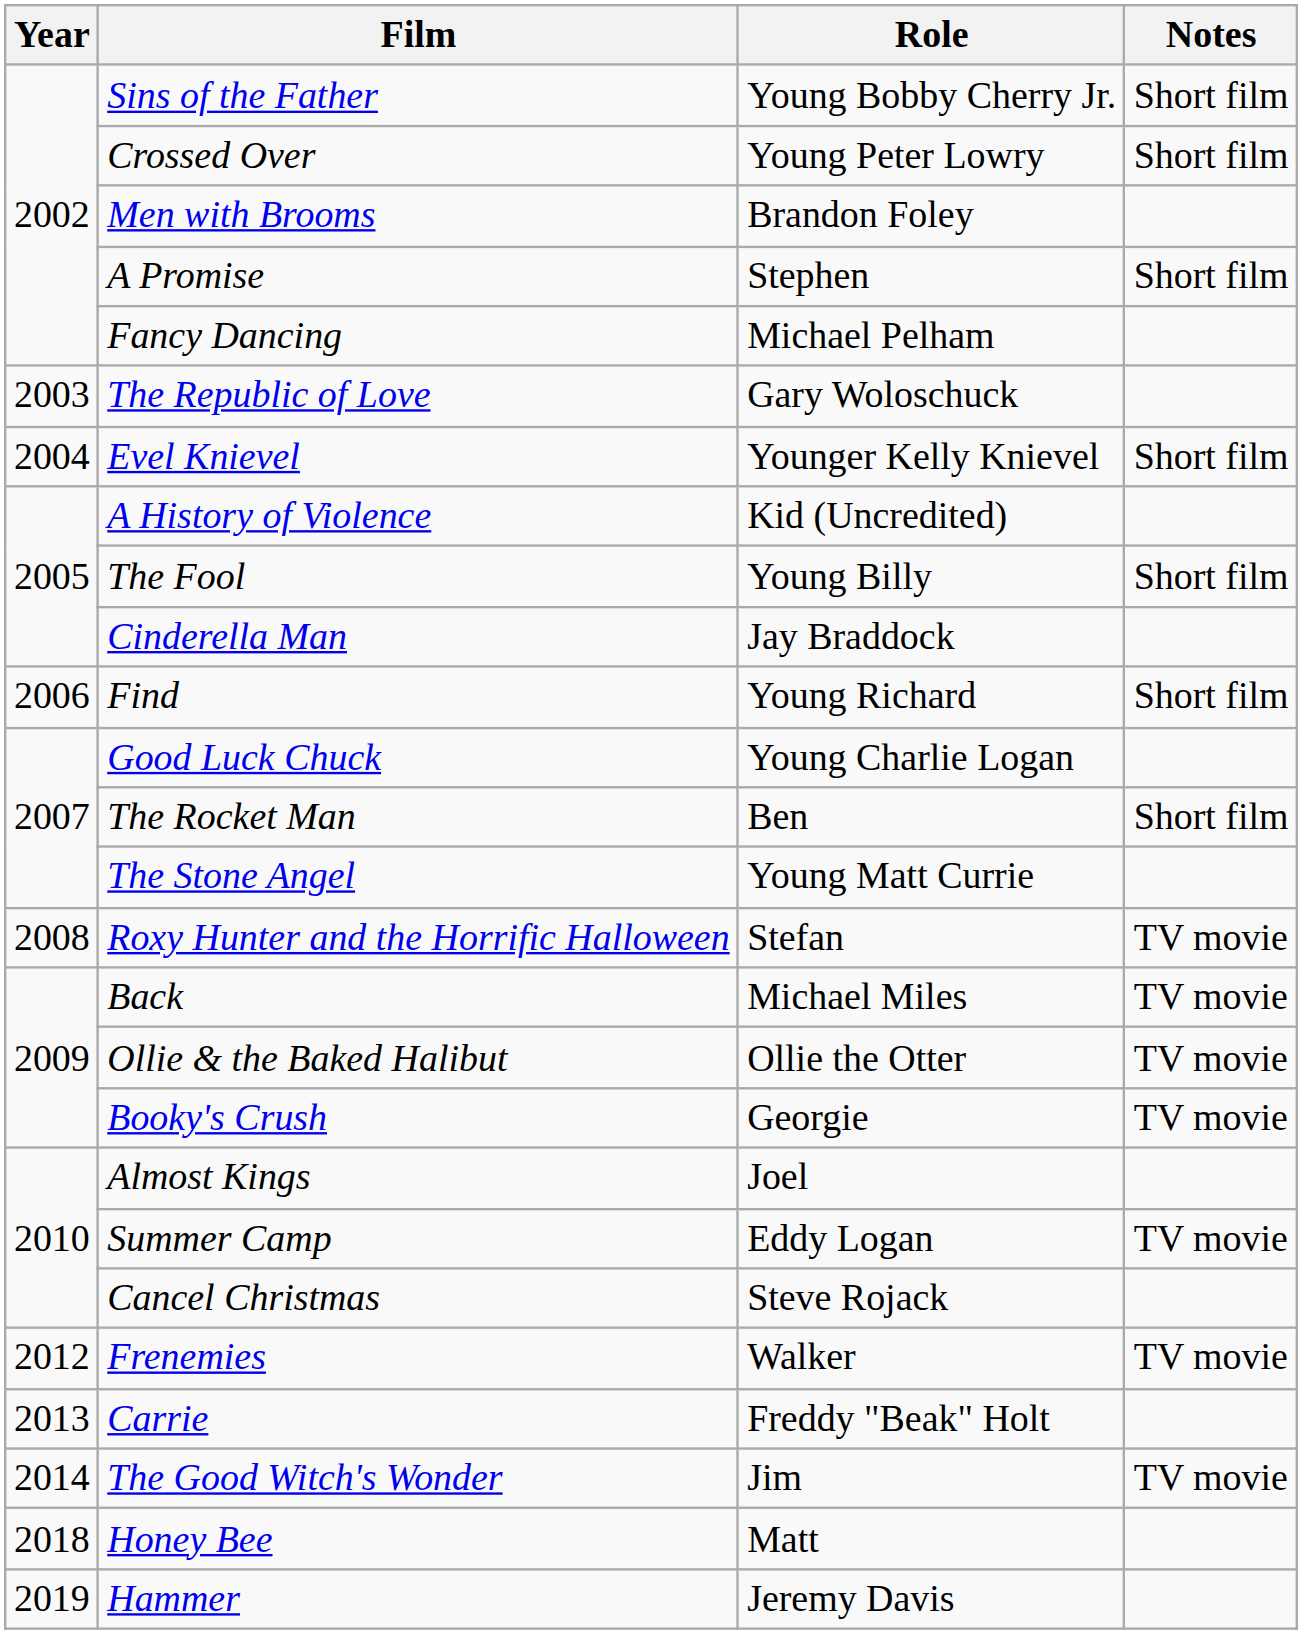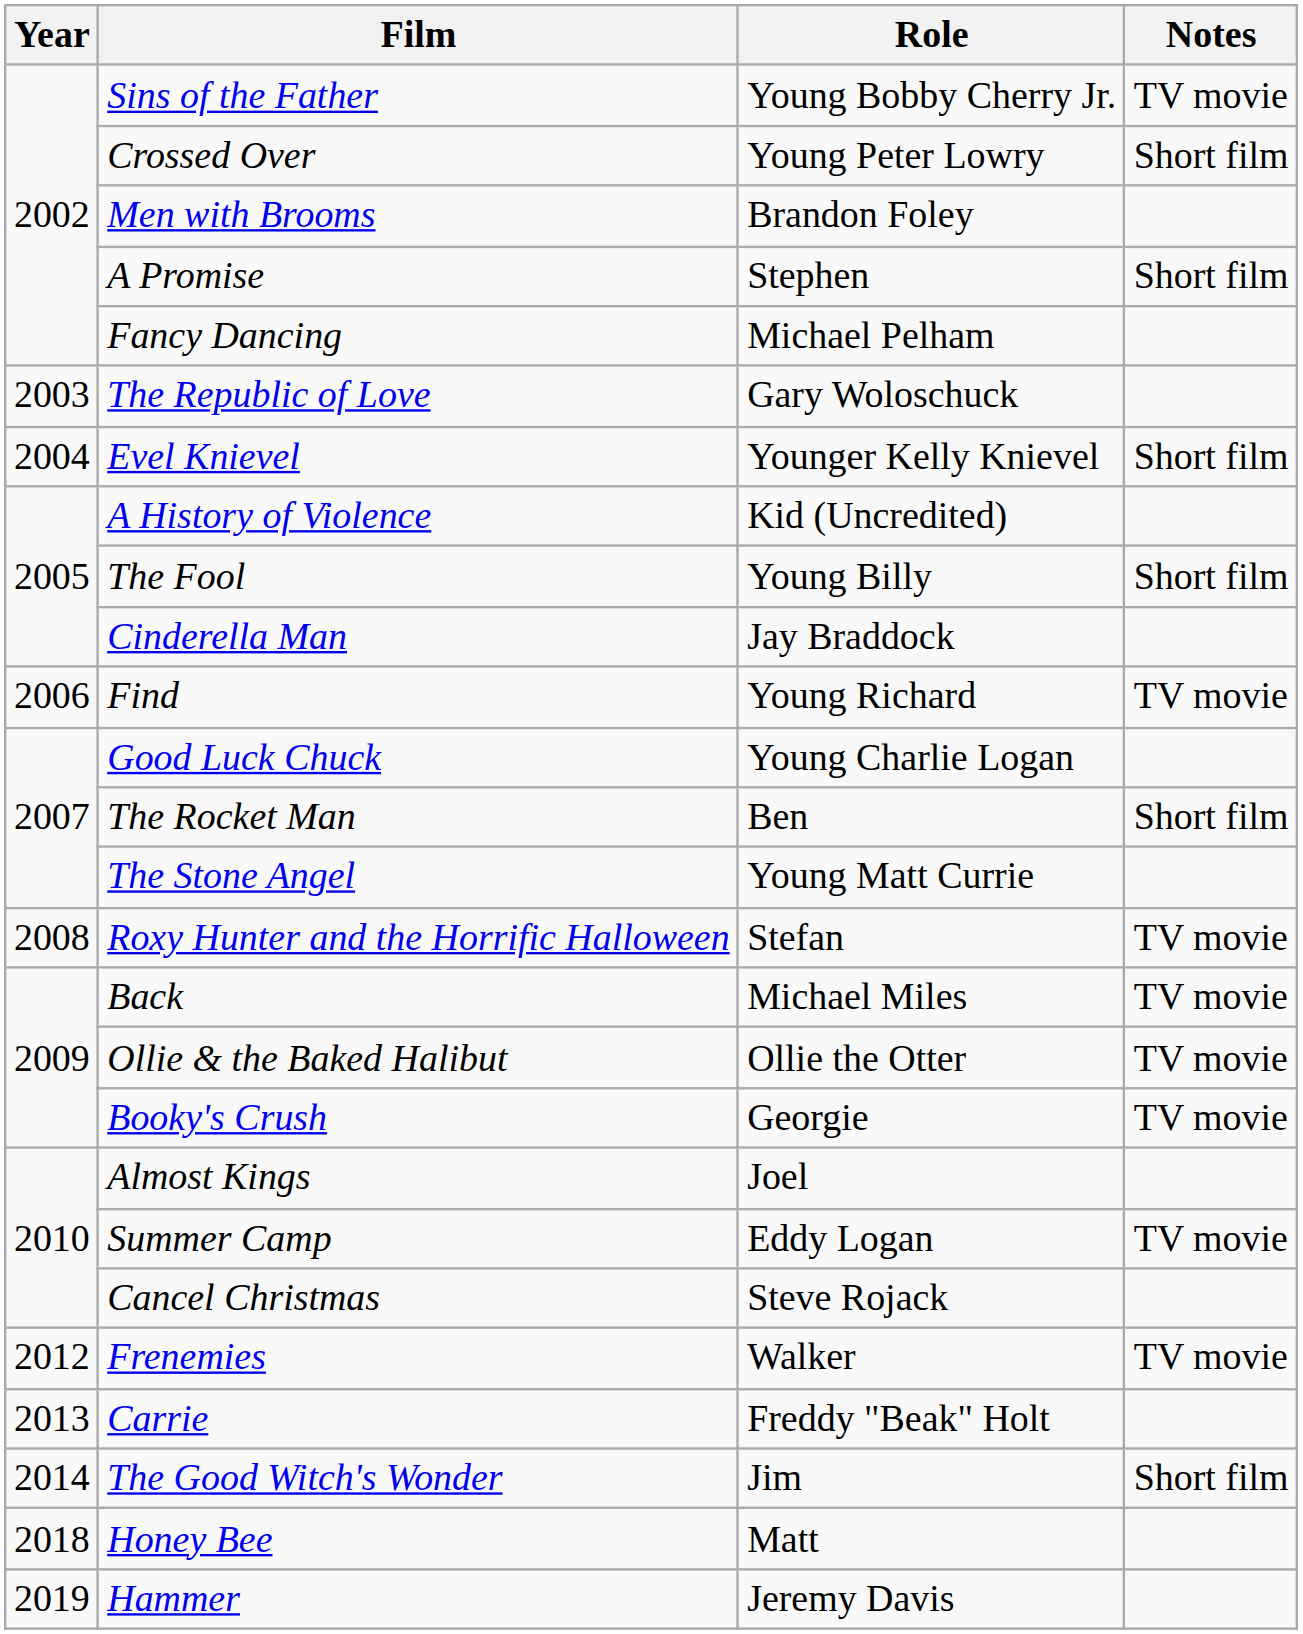Sins of the Father | Notes: Short film -> TV movie
Find | Notes: Short film -> TV movie
The Good Witch's Wonder | Notes: TV movie -> Short film
